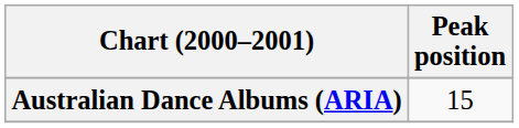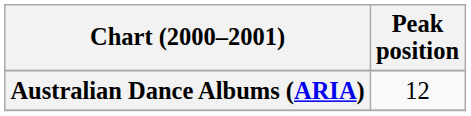Australian Dance Albums (ARIA) | Peak position: 15 -> 12
